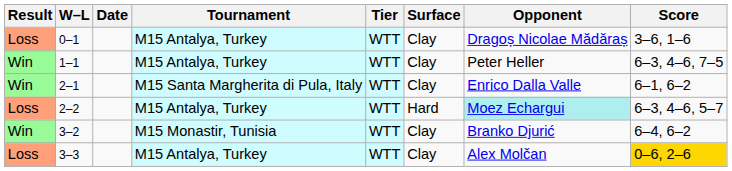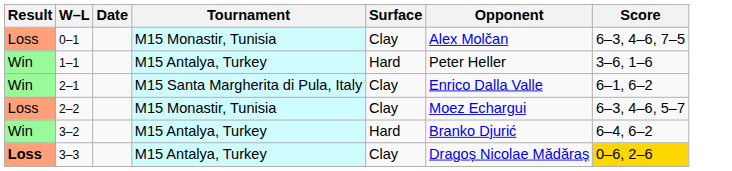- column: Tier | WTT | WTT | WTT | WTT | WTT | WTT
0–1 | Tournament: M15 Antalya, Turkey -> M15 Monastir, Tunisia
0–1 | Opponent: Dragoș Nicolae Mădăraș -> Alex Molčan
0–1 | Score: 3–6, 1–6 -> 6–3, 4–6, 7–5
1–1 | Surface: Clay -> Hard
1–1 | Score: 6–3, 4–6, 7–5 -> 3–6, 1–6
2–2 | Tournament: M15 Antalya, Turkey -> M15 Monastir, Tunisia
2–2 | Surface: Hard -> Clay
2–2 | Opponent: paleturquoise background -> no background
3–2 | Tournament: M15 Monastir, Tunisia -> M15 Antalya, Turkey
3–2 | Surface: Clay -> Hard
3–3 | Result: normal -> bold
3–3 | Opponent: Alex Molčan -> Dragoș Nicolae Mădăraș
